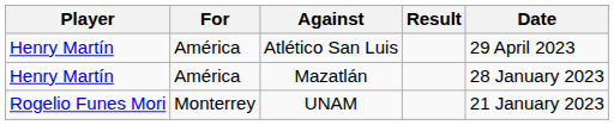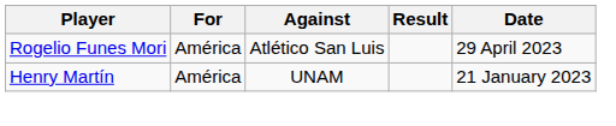Atlético San Luis | Player: Henry Martín -> Rogelio Funes Mori
- row: Henry Martín | América | Mazatlán | 28 January 2023
UNAM | Player: Rogelio Funes Mori -> Henry Martín
UNAM | For: Monterrey -> América
